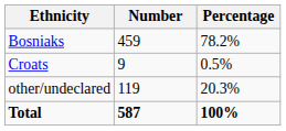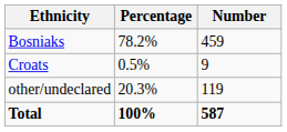columns swapped: Number <-> Percentage
